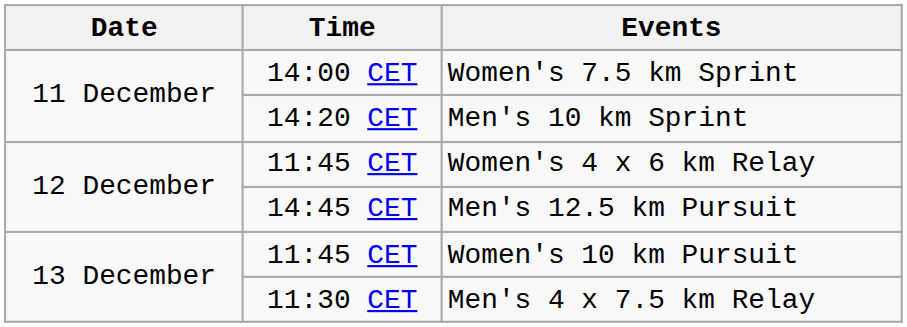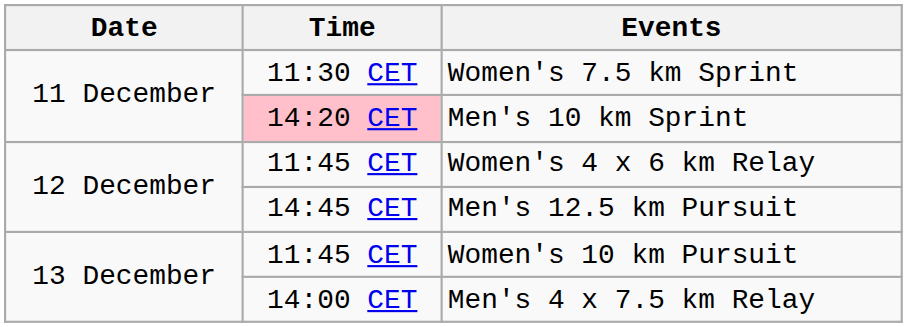Women's 7.5 km Sprint | Time: 14:00 CET -> 11:30 CET
Men's 10 km Sprint | Time: no background -> pink background
Men's 4 x 7.5 km Relay | Time: 11:30 CET -> 14:00 CET
